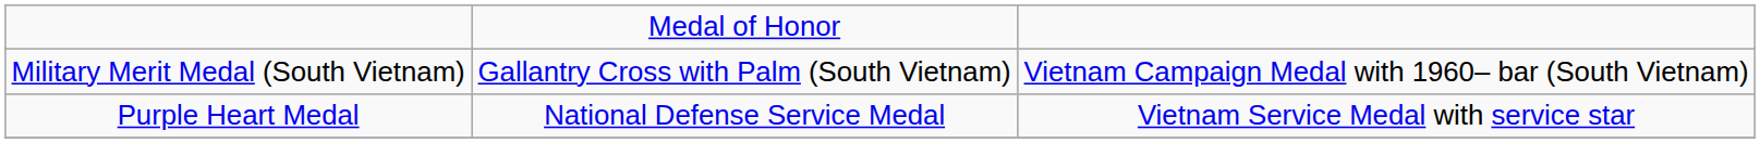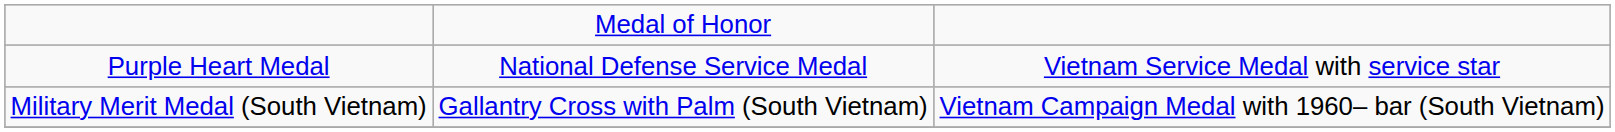rows swapped: Purple Heart Medal <-> Military Merit Medal (South Vietnam)
